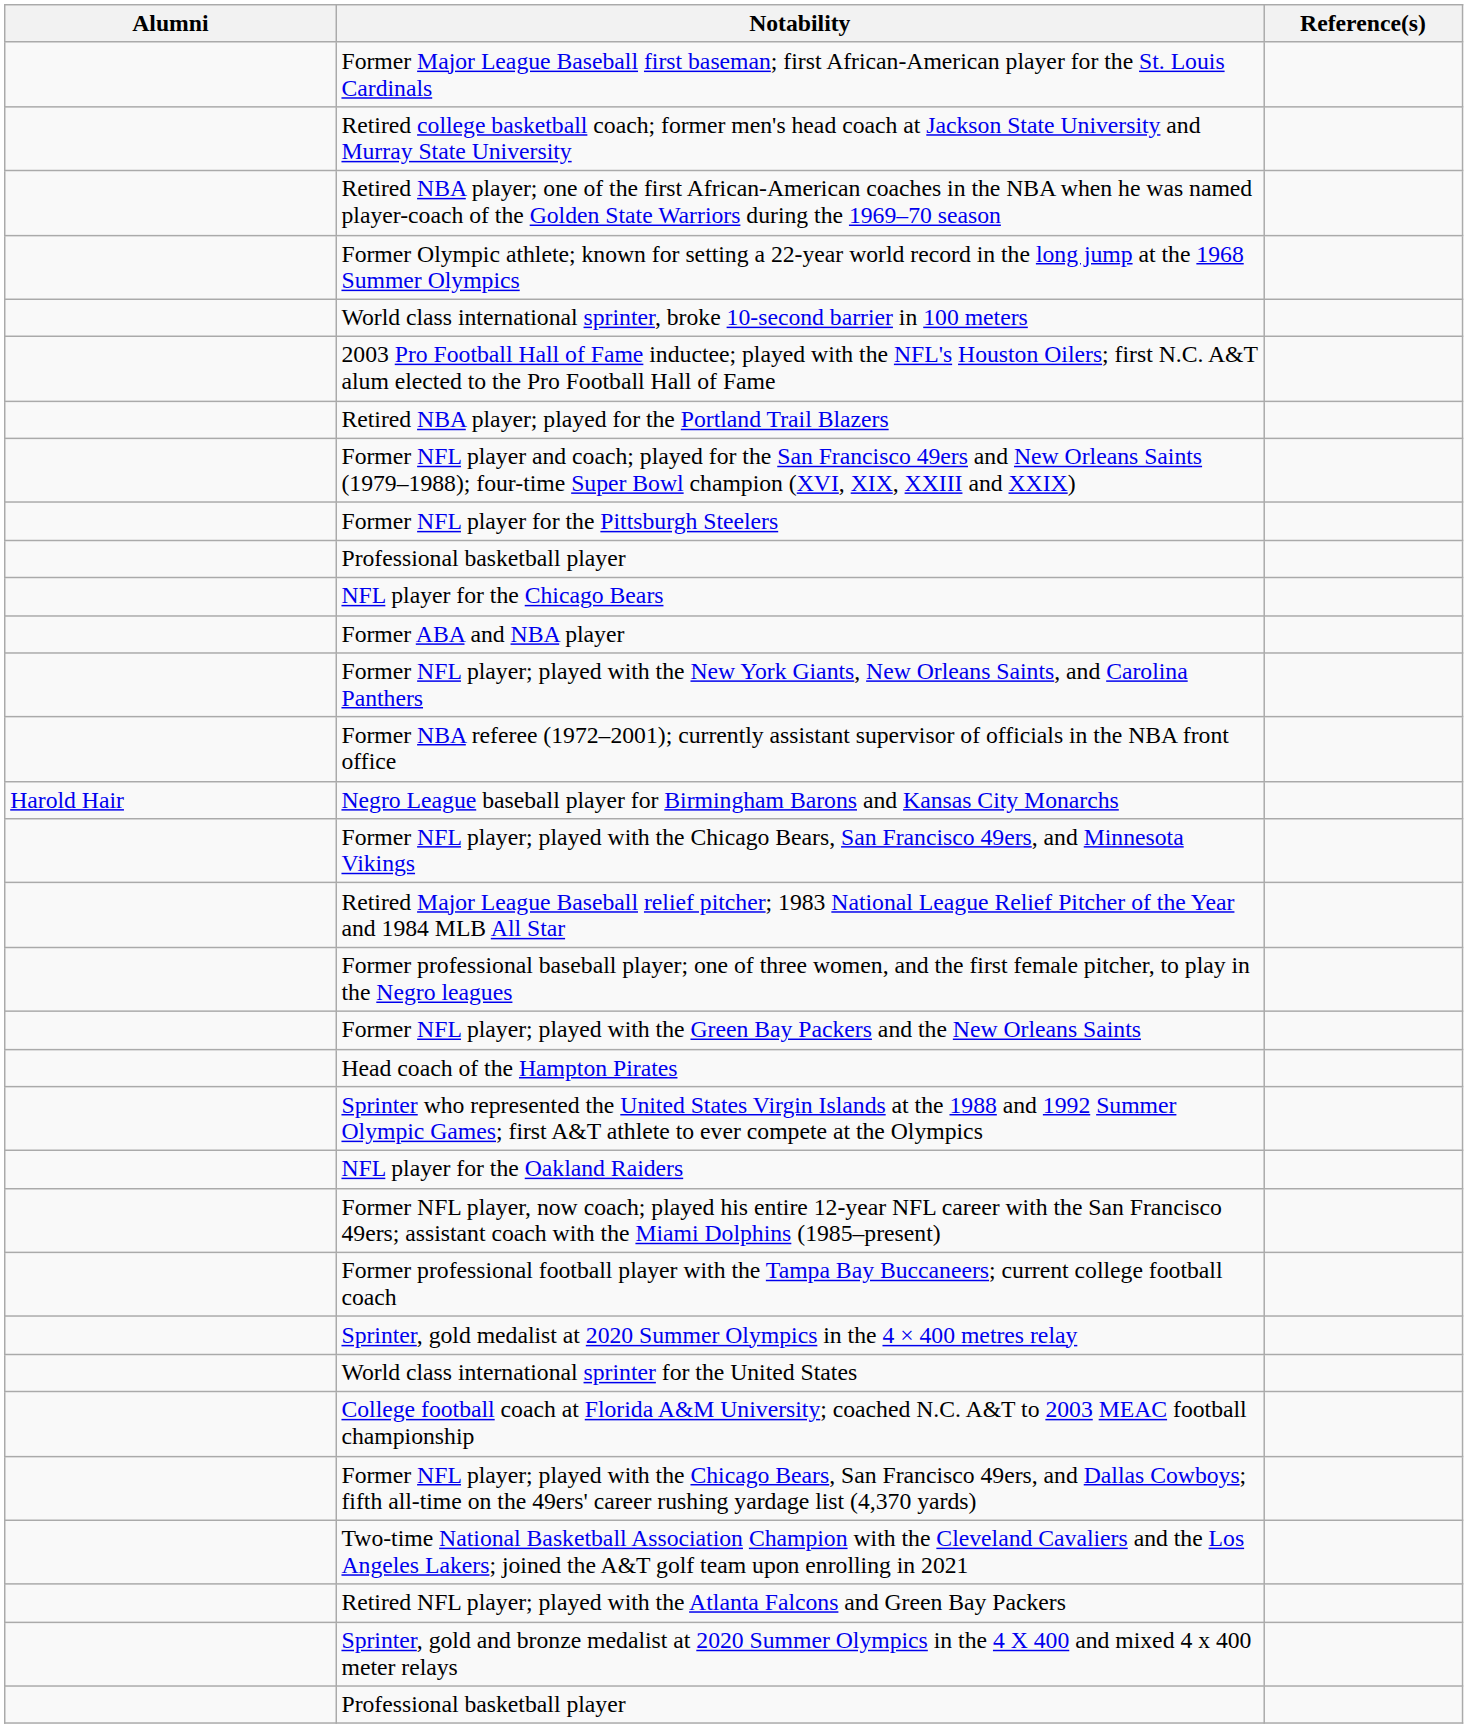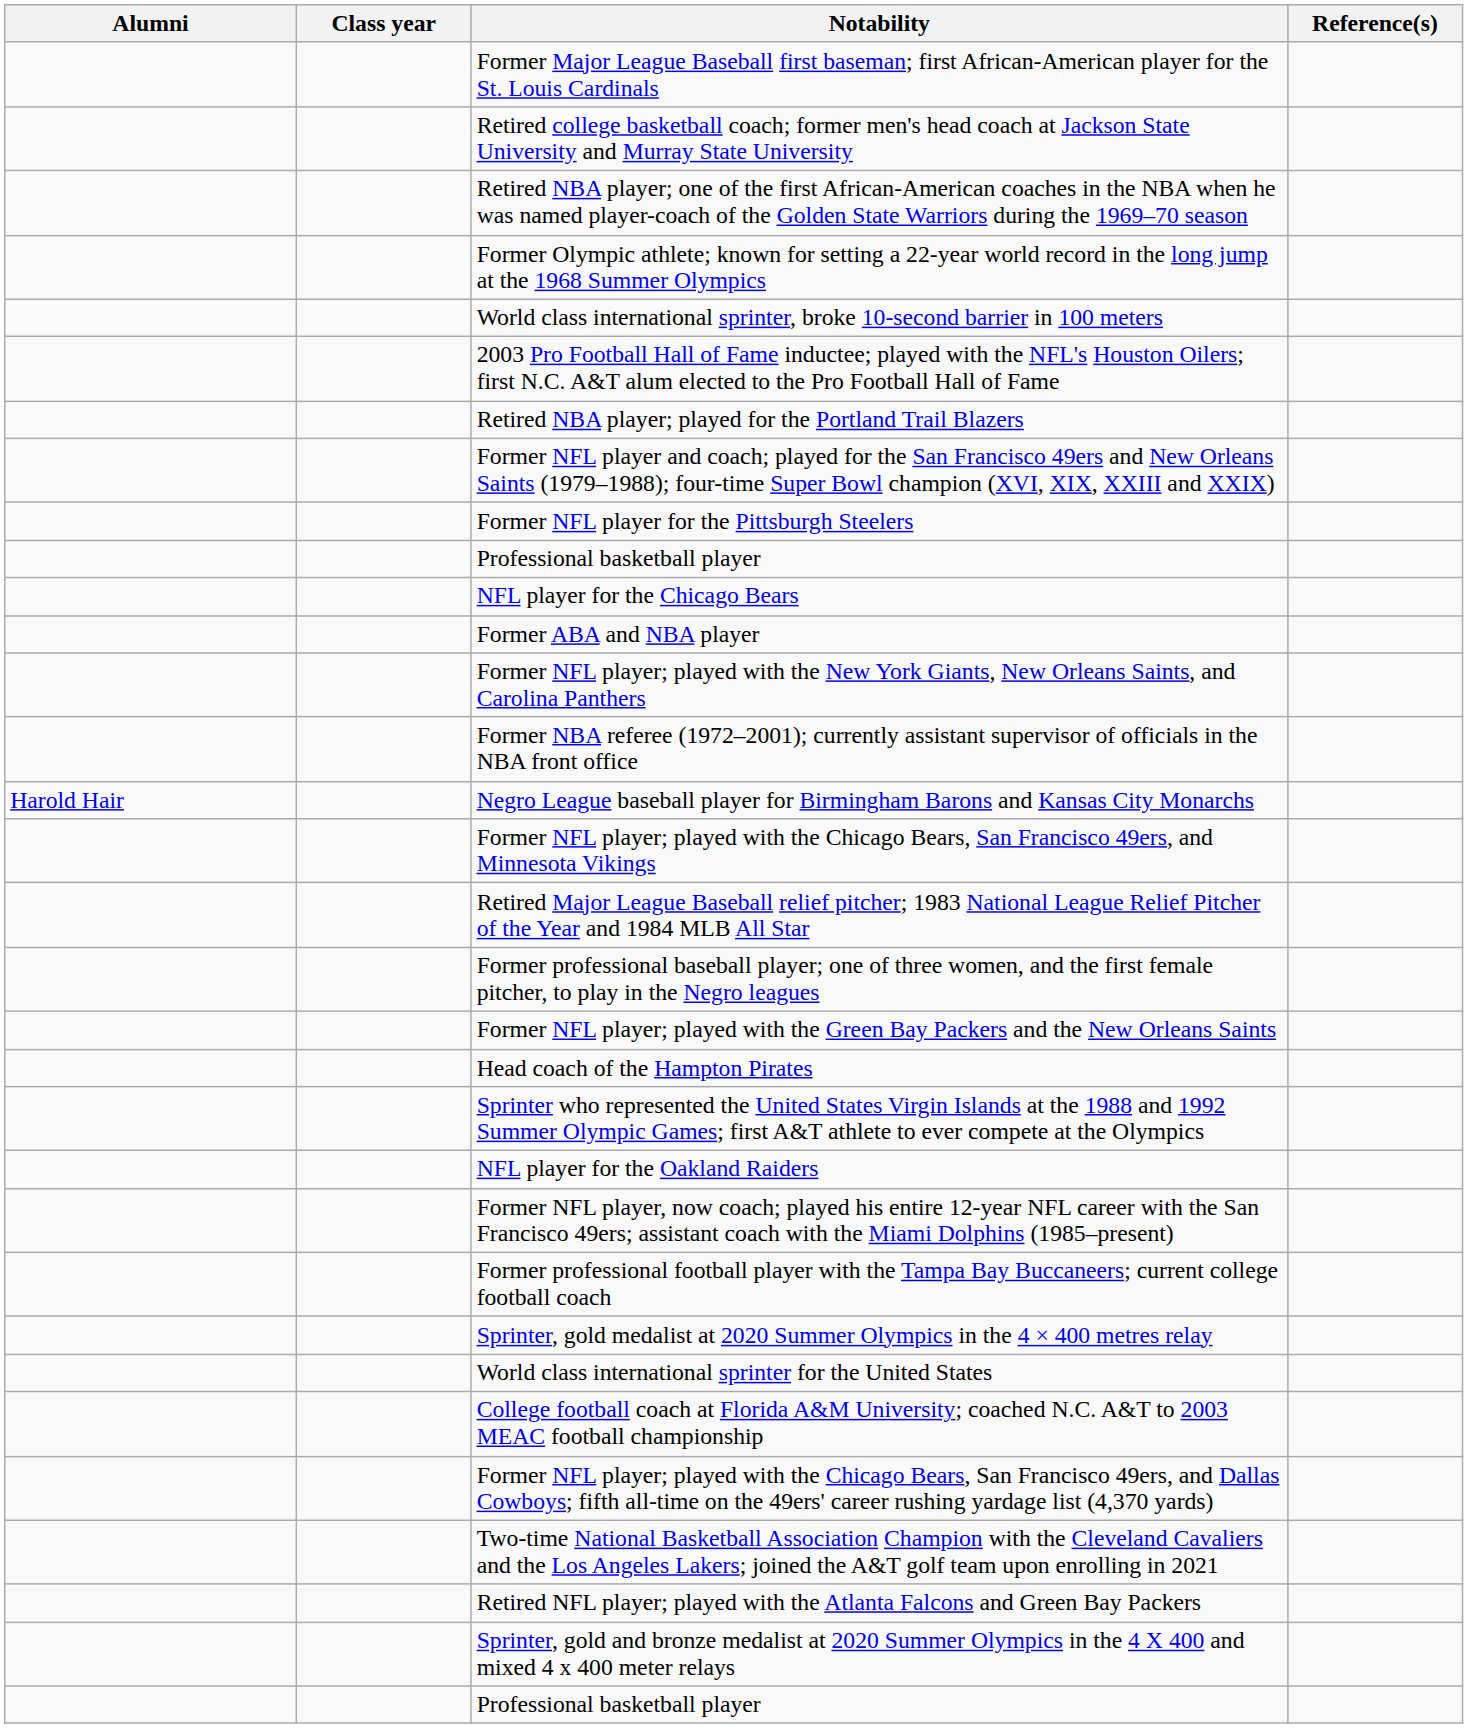+ column: Class year
